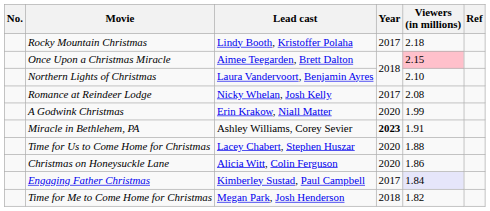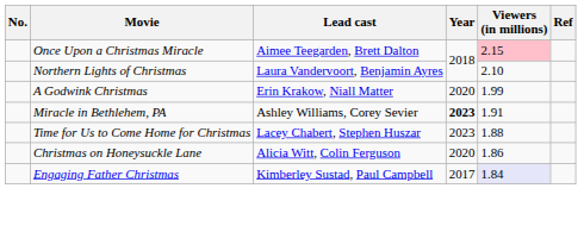- row: Rocky Mountain Christmas | Lindy Booth, Kristoffer Polaha | 2017 | 2.18
- row: Romance at Reindeer Lodge | Nicky Whelan, Josh Kelly | 2017 | 2.08
Time for Us to Come Home for Christmas | Year: 2020 -> 2023
- row: Time for Me to Come Home for Christmas | Megan Park, Josh Henderson | 2018 | 1.82
